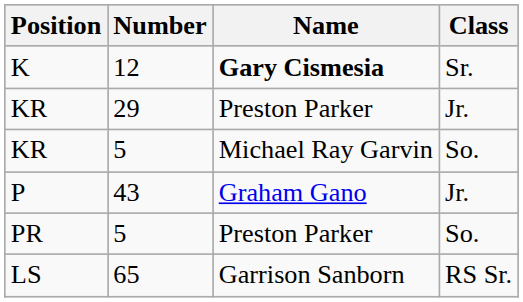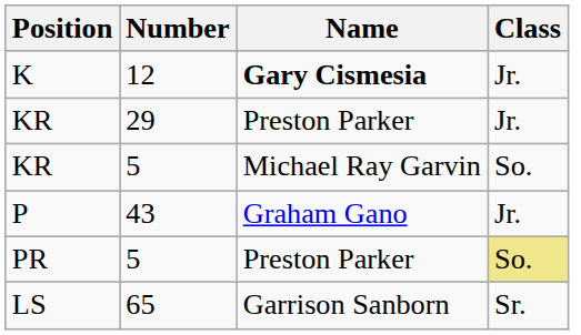K | Class: Sr. -> Jr.
PR | Class: no background -> khaki background
LS | Class: RS Sr. -> Sr.
